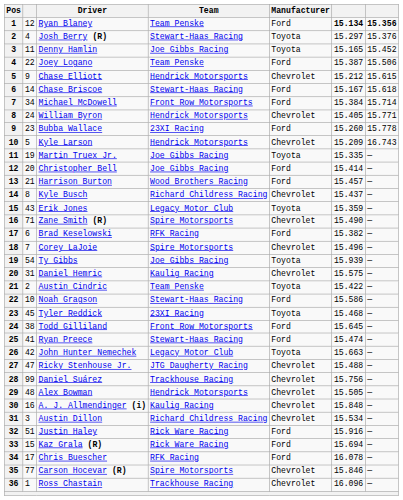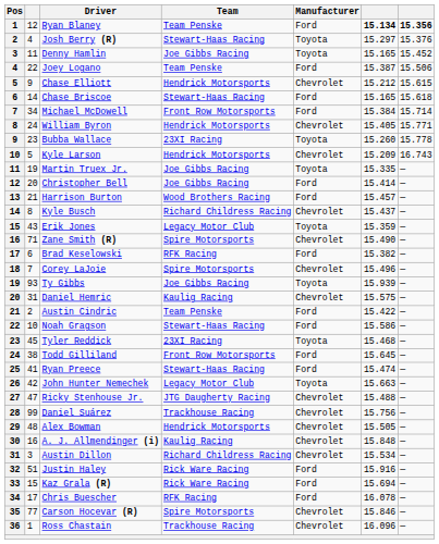Chase Briscoe | column 6: 15.167 -> 15.165
Bubba Wallace | Manufacturer: Ford -> Toyota
Ty Gibbs | column 2: 54 -> 93
Austin Cindric | Manufacturer: Toyota -> Ford
